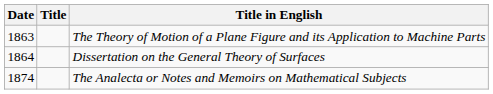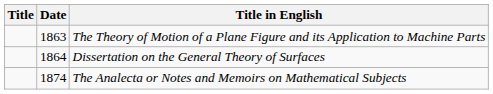columns swapped: Date <-> Title
